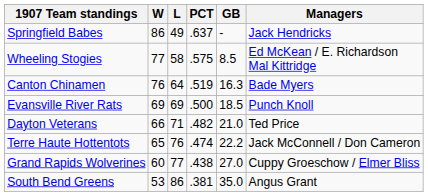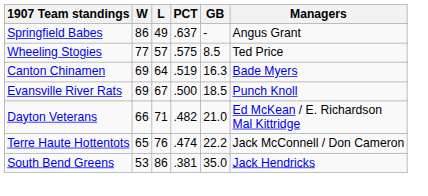Springfield Babes | Managers: Jack Hendricks -> Angus Grant
Wheeling Stogies | L: 58 -> 57
Wheeling Stogies | Managers: Ed McKean / E. Richardson Mal Kittridge -> Ted Price
Canton Chinamen | W: 76 -> 69
Evansville River Rats | L: 69 -> 67
Dayton Veterans | Managers: Ted Price -> Ed McKean / E. Richardson Mal Kittridge
- row: Grand Rapids Wolverines | 60 | 77 | .438 | 27.0 | Cuppy Groeschow / Elmer Bliss
South Bend Greens | Managers: Angus Grant -> Jack Hendricks
